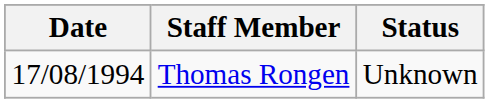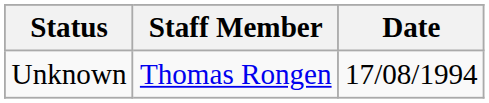columns swapped: Date <-> Status
